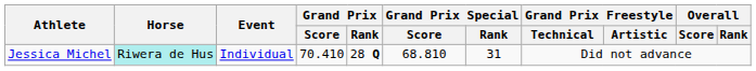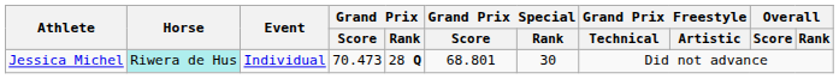Jessica Michel | Grand Prix / Score: 70.410 -> 70.473
Jessica Michel | Grand Prix Special / Score: 68.810 -> 68.801
Jessica Michel | Grand Prix Special / Rank: 31 -> 30
